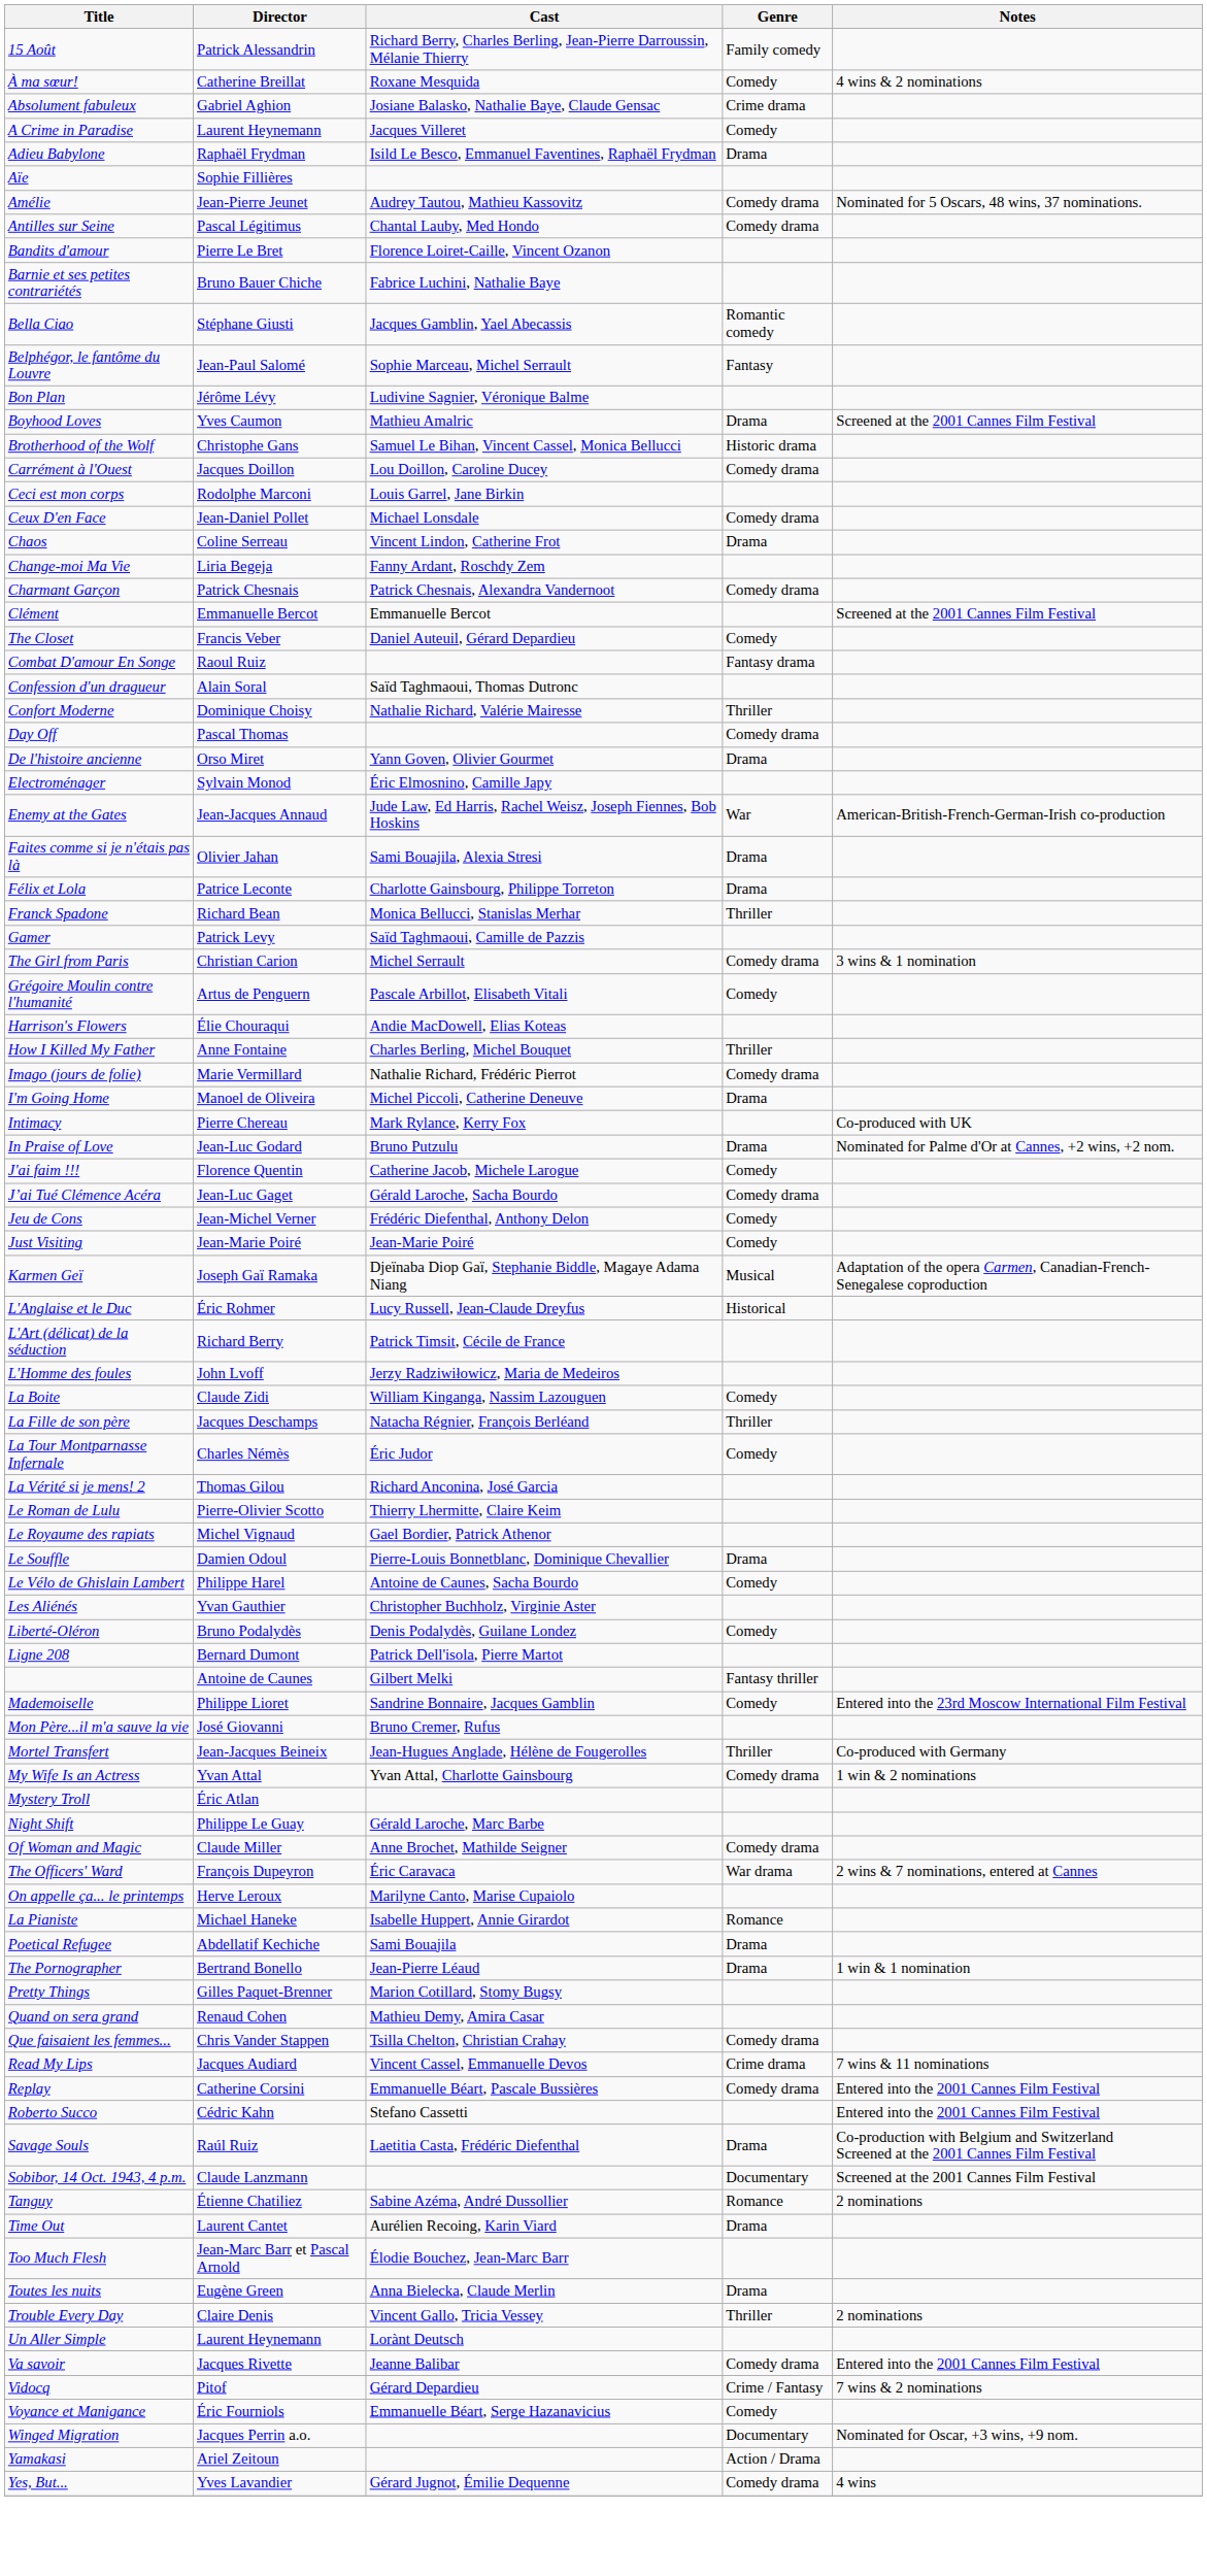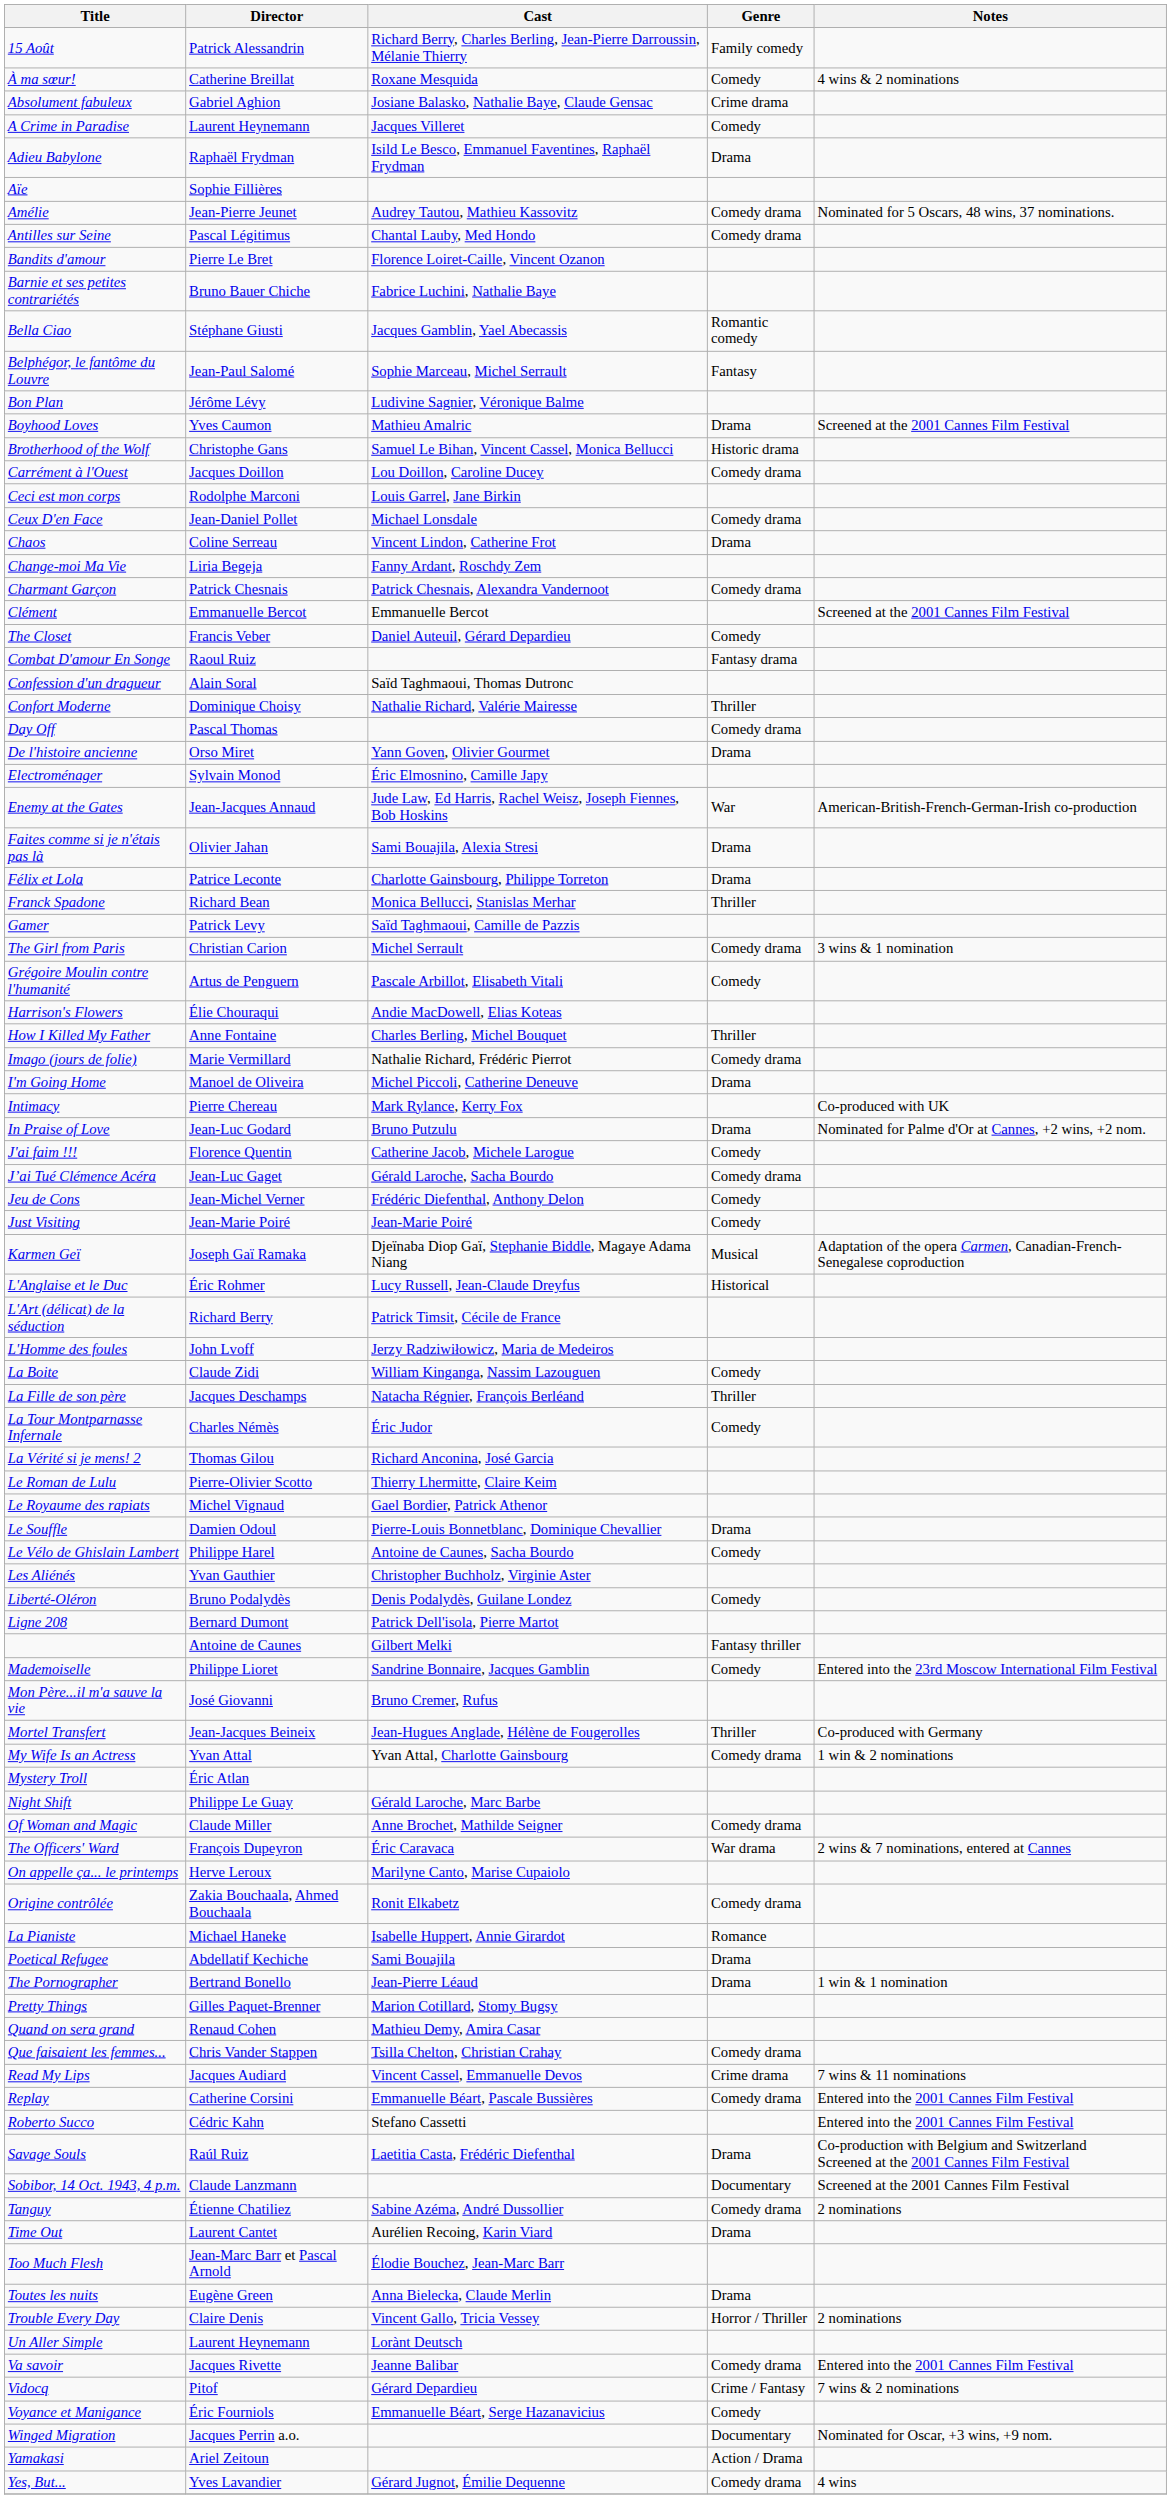+ row: Origine contrôlée | Zakia Bouchaala, Ahmed Bouchaala | Ronit Elkabetz | Comedy drama
Tanguy | Genre: Romance -> Comedy drama
Trouble Every Day | Genre: Thriller -> Horror / Thriller
